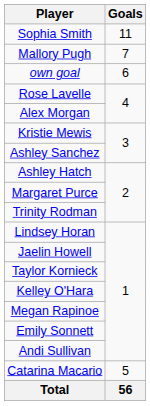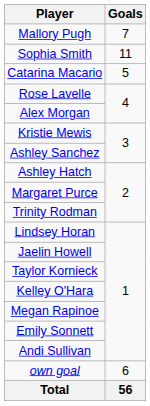rows swapped: Sophia Smith <-> Mallory Pugh
rows swapped: Catarina Macario <-> own goal
